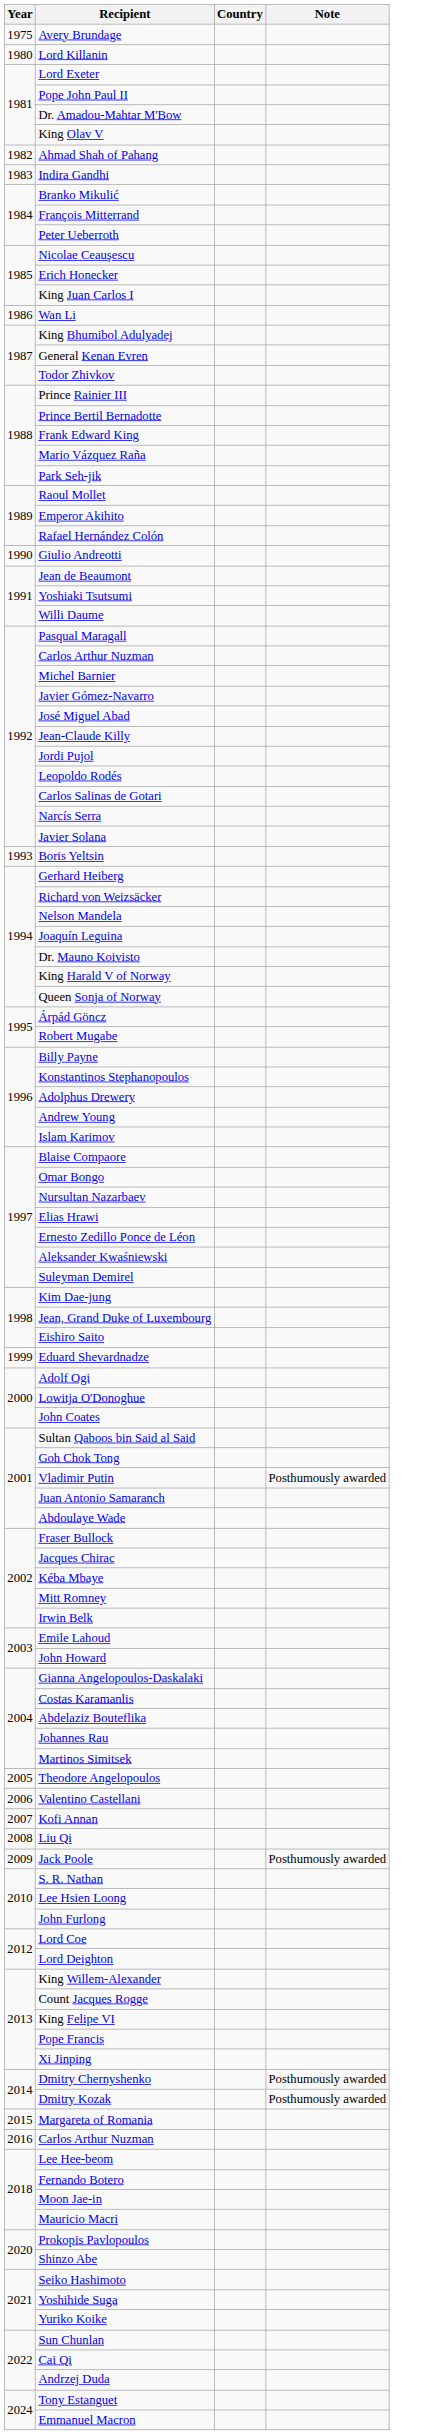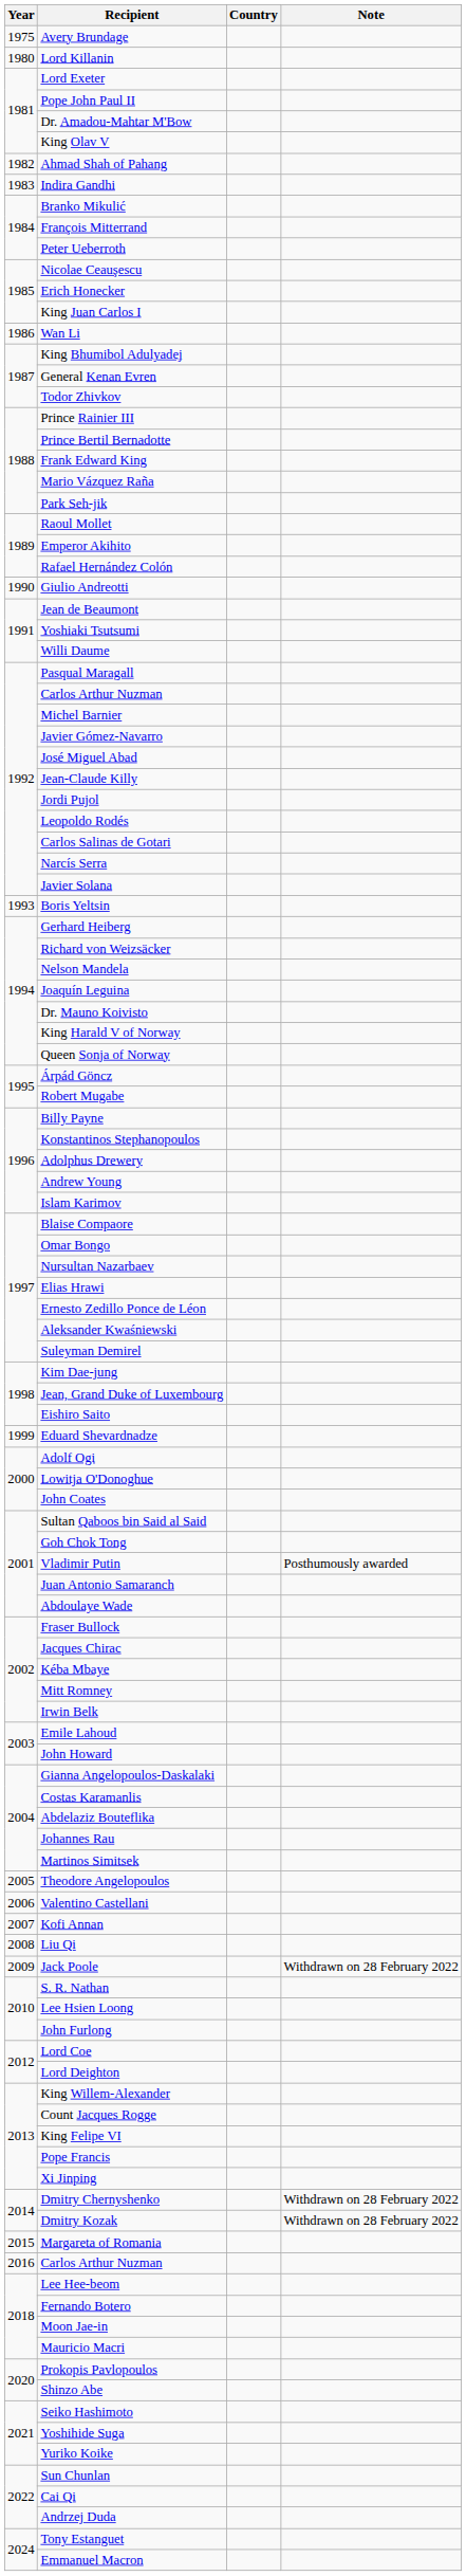Jack Poole | Note: Posthumously awarded -> Withdrawn on 28 February 2022
Dmitry Chernyshenko | Note: Posthumously awarded -> Withdrawn on 28 February 2022
Dmitry Kozak | Note: Posthumously awarded -> Withdrawn on 28 February 2022
